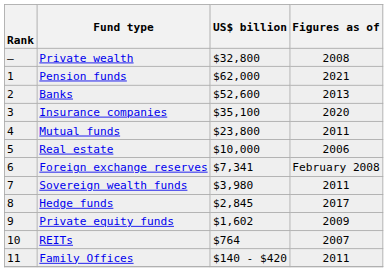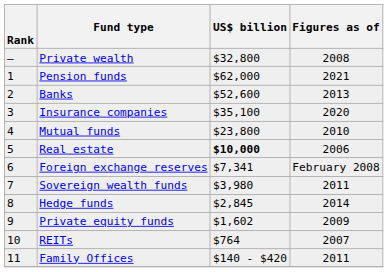Mutual funds | Figures as of: 2011 -> 2010
Real estate | US$ billion: normal -> bold
Hedge funds | Figures as of: 2017 -> 2014
